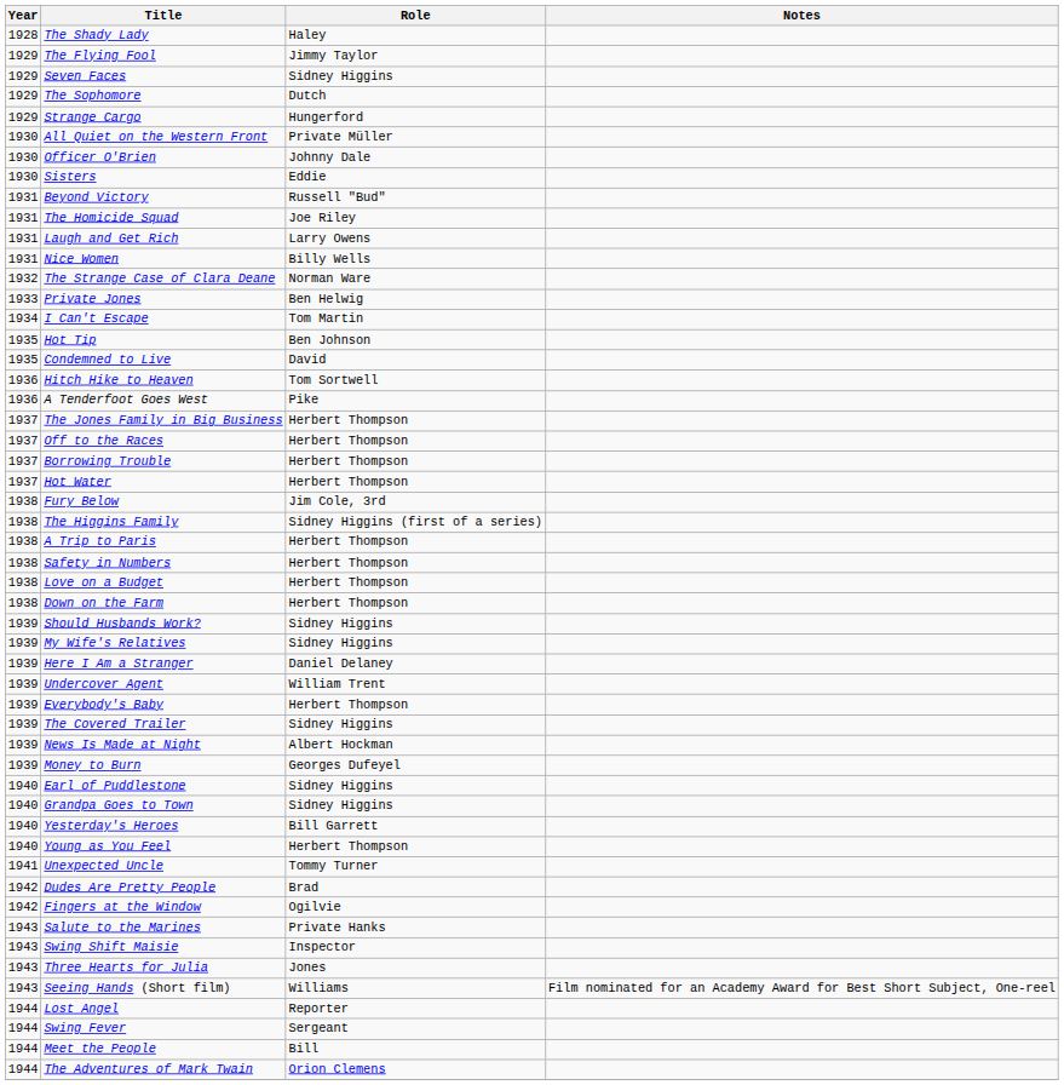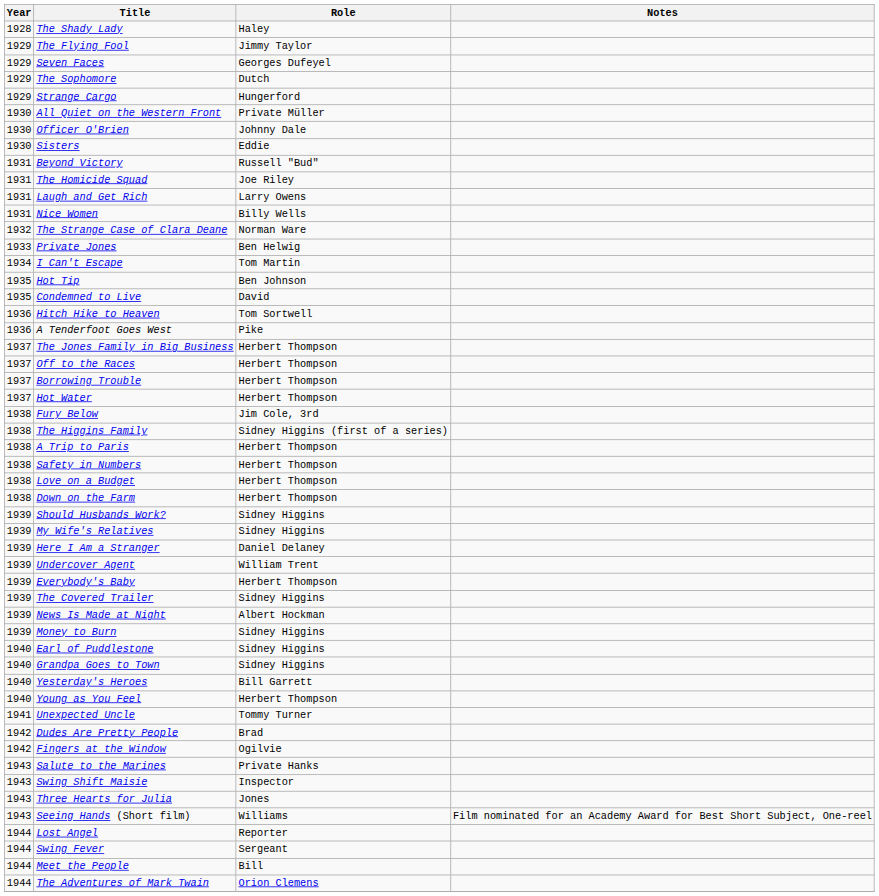Seven Faces | Role: Sidney Higgins -> Georges Dufeyel
Money to Burn | Role: Georges Dufeyel -> Sidney Higgins
